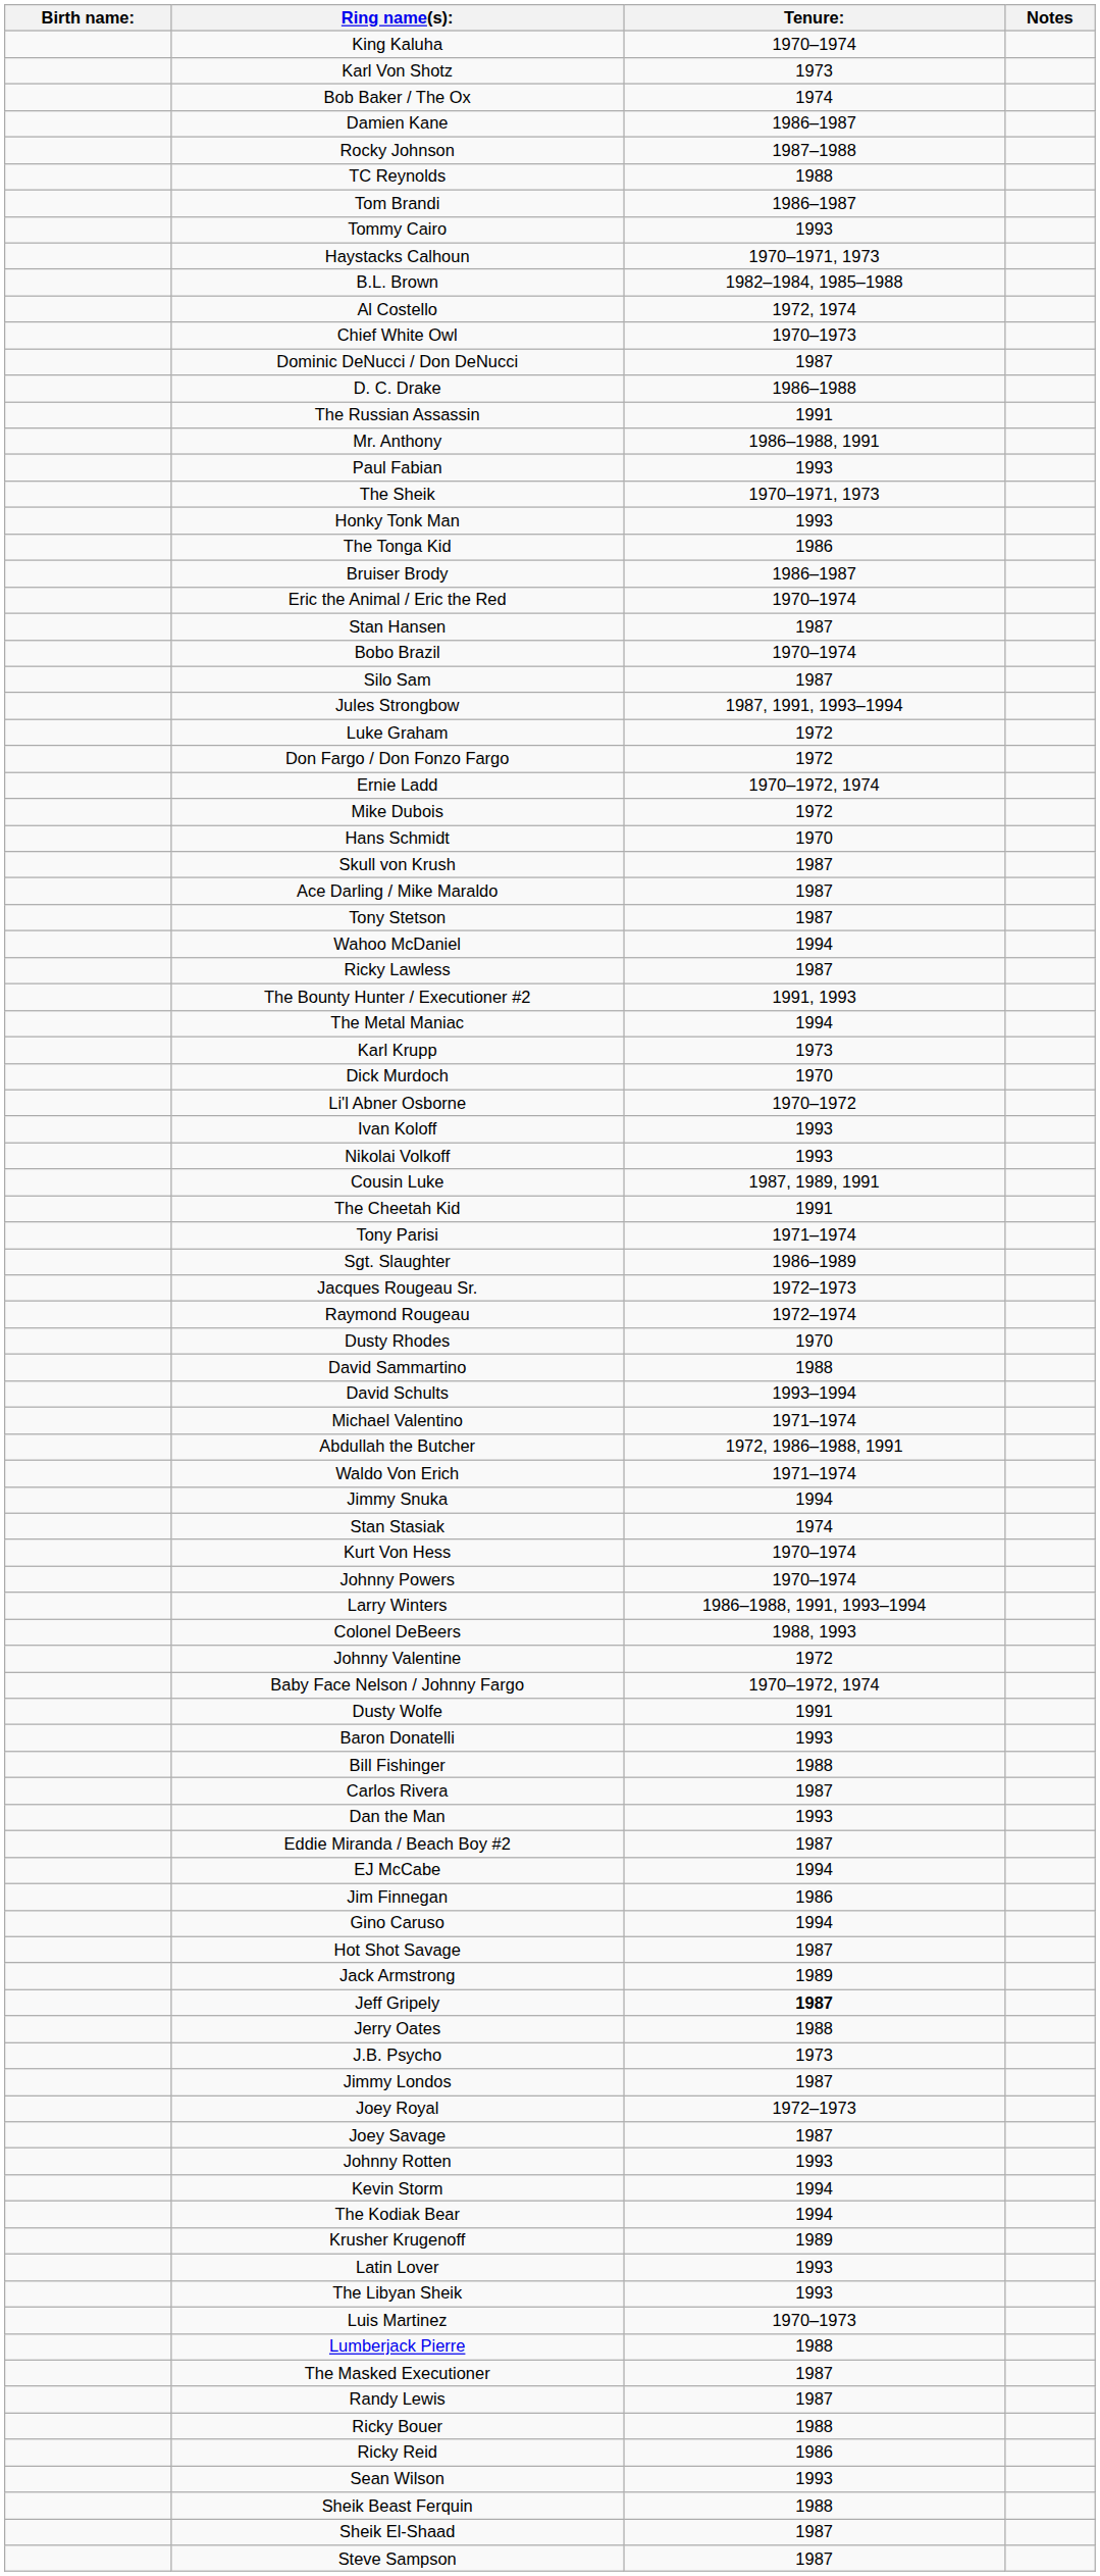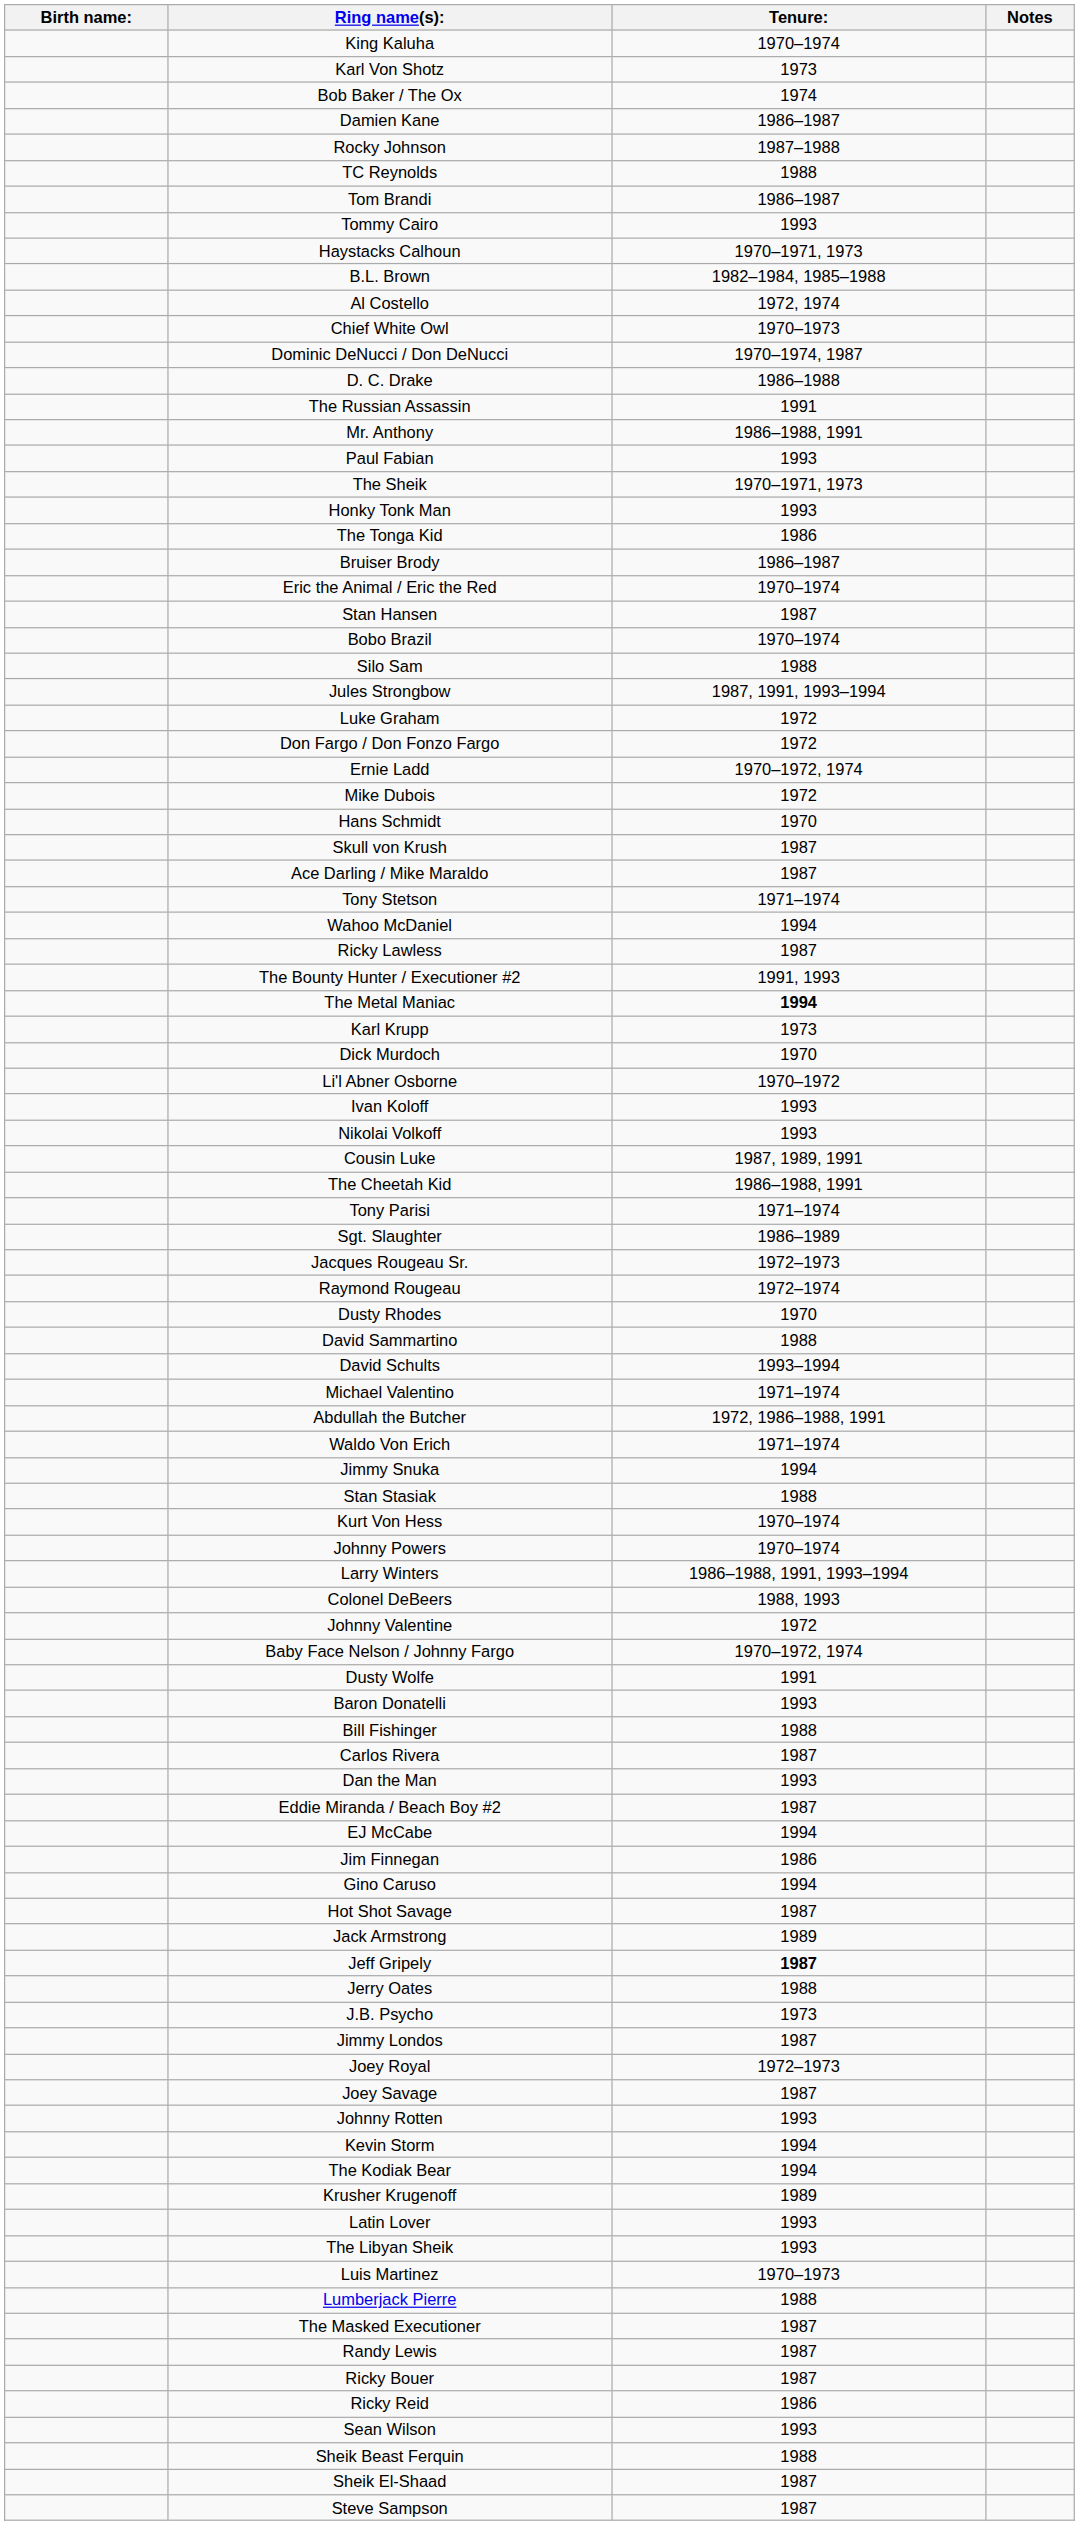Dominic DeNucci / Don DeNucci | Tenure:: 1987 -> 1970–1974, 1987
Silo Sam | Tenure:: 1987 -> 1988
Tony Stetson | Tenure:: 1987 -> 1971–1974
The Metal Maniac | Tenure:: normal -> bold
The Cheetah Kid | Tenure:: 1991 -> 1986–1988, 1991
Stan Stasiak | Tenure:: 1974 -> 1988
Ricky Bouer | Tenure:: 1988 -> 1987
